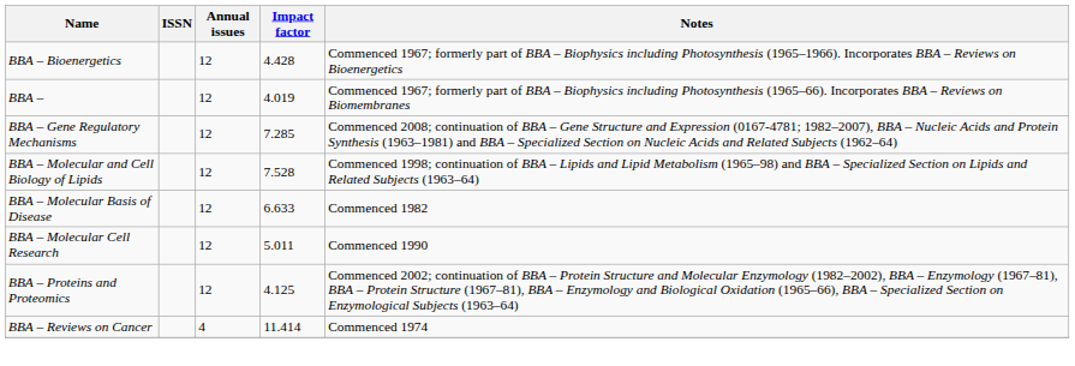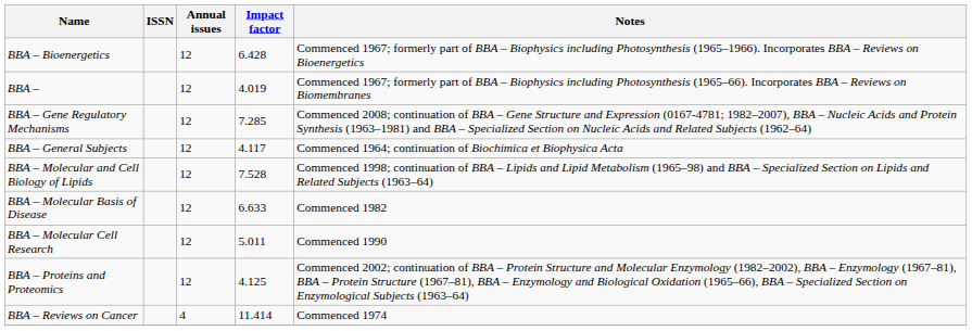BBA – Bioenergetics | Impact factor: 4.428 -> 6.428
+ row: BBA – General Subjects | 12 | 4.117 | Commenced 1964; continuation of Biochimica et Biophysica Acta
